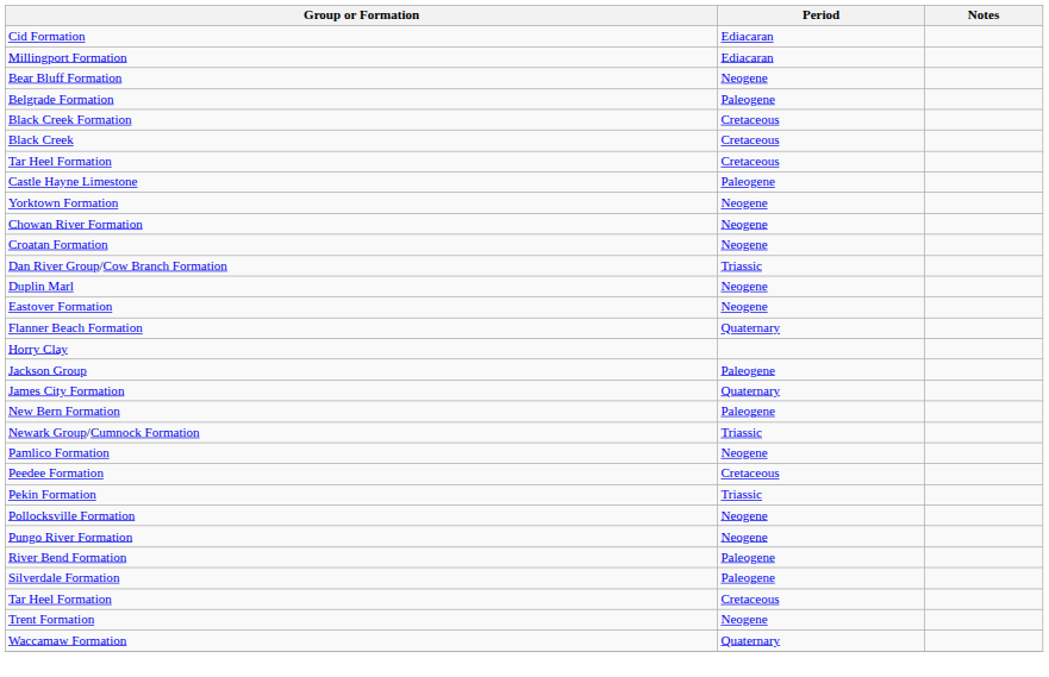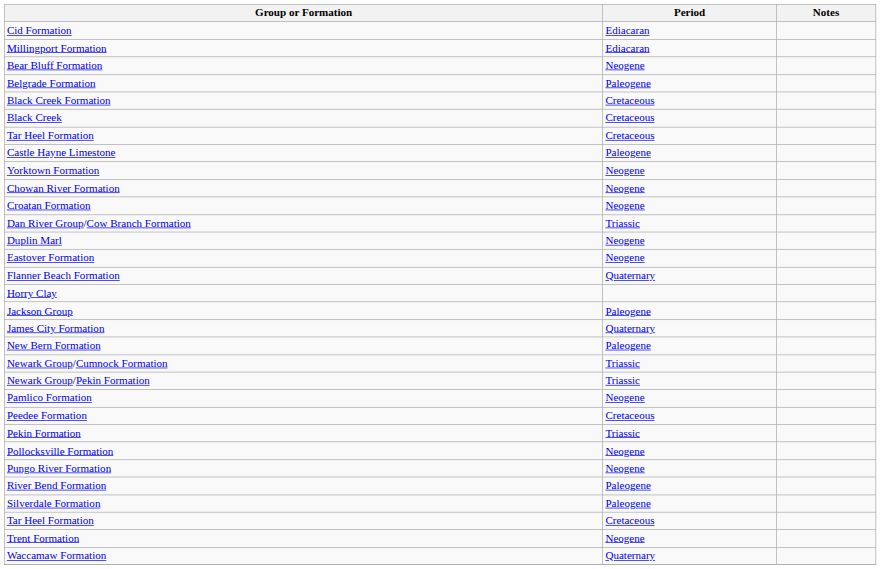+ row: Newark Group/Pekin Formation | Triassic
